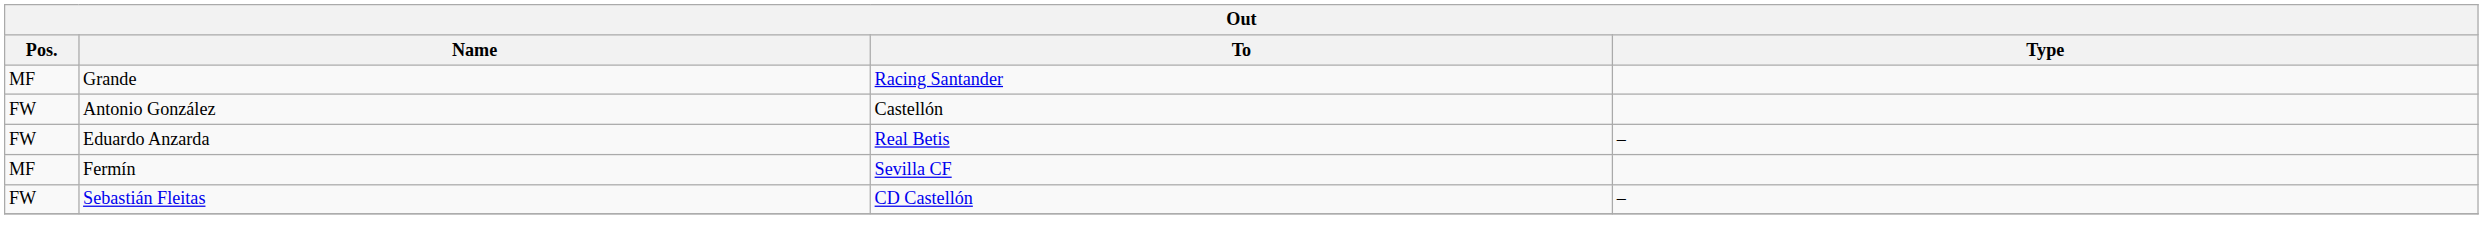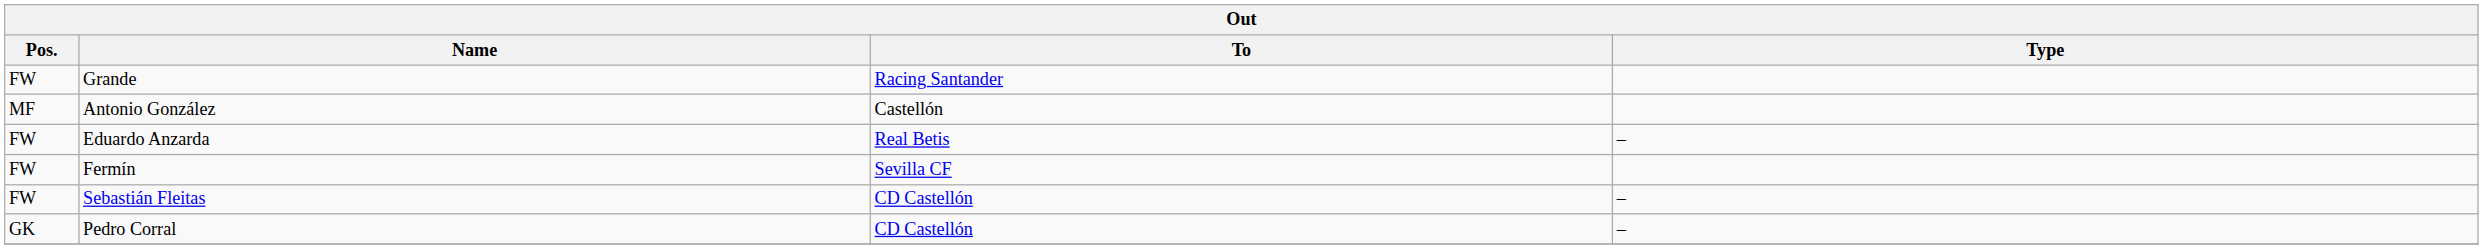Grande | Pos.: MF -> FW
Antonio González | Pos.: FW -> MF
Fermín | Pos.: MF -> FW
+ row: GK | Pedro Corral | CD Castellón | –
